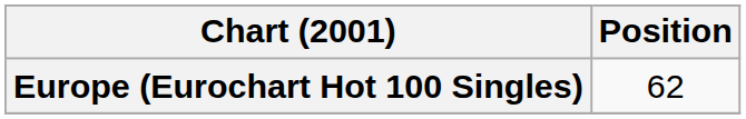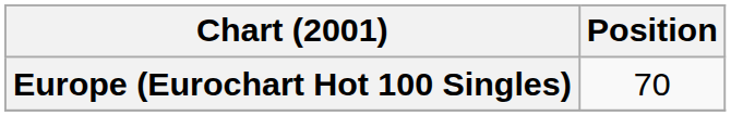Europe (Eurochart Hot 100 Singles) | Position: 62 -> 70
